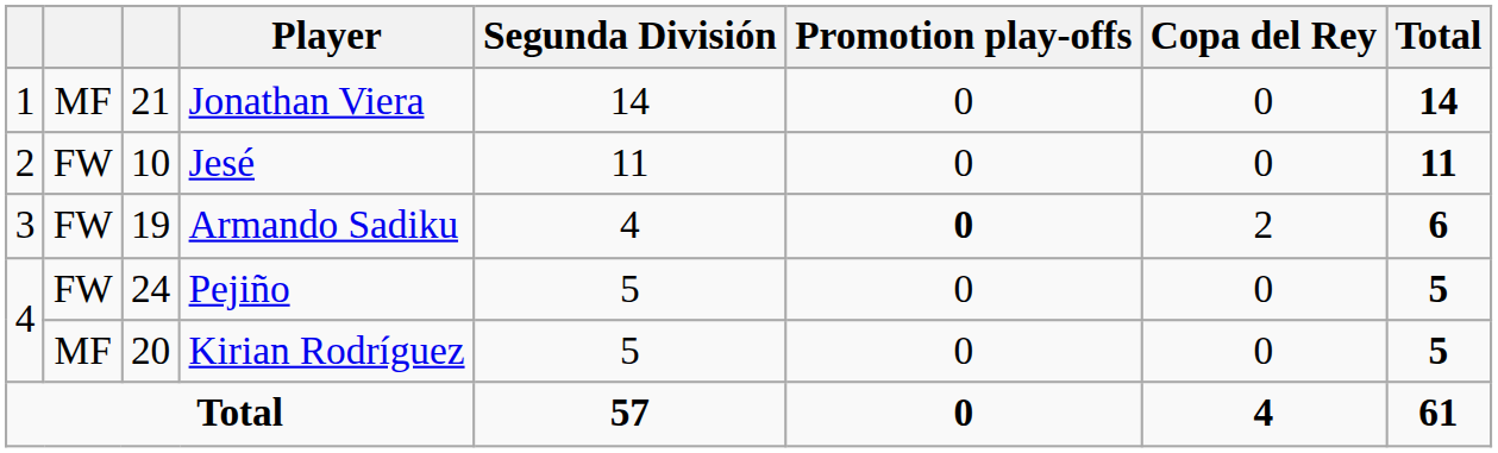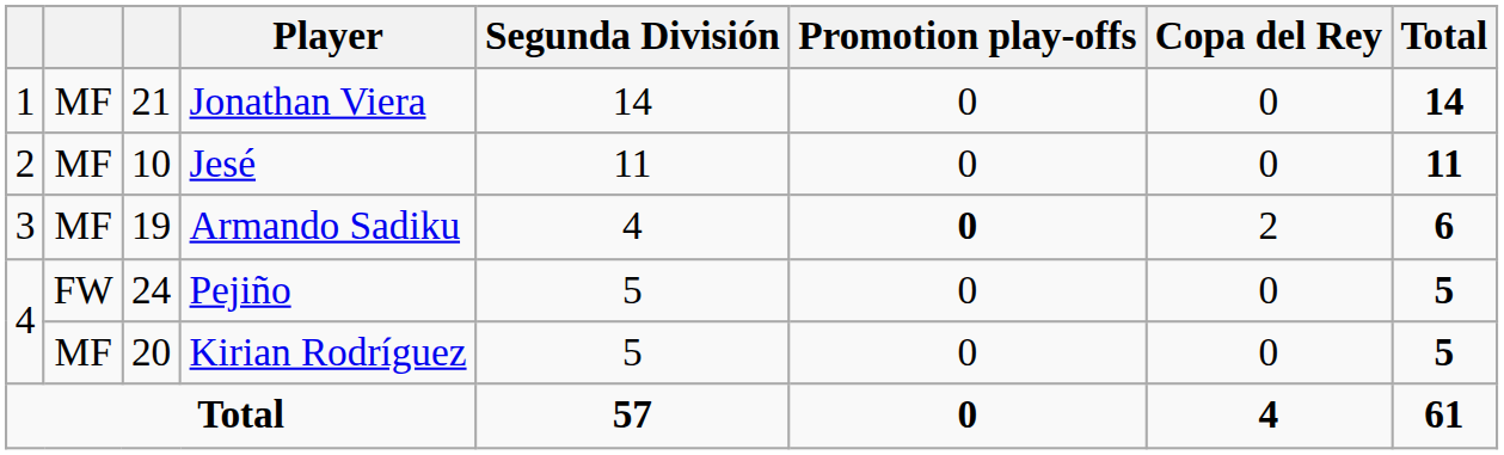Jesé | column 2: FW -> MF
Armando Sadiku | column 2: FW -> MF
